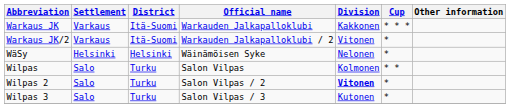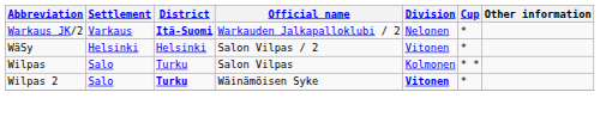- row: Warkaus JK | Varkaus | Itä-Suomi | Warkauden Jalkapalloklubi | Kakkonen | * * *
Warkaus JK/2 | District: normal -> bold
Warkaus JK/2 | Division: Vitonen -> Nelonen
WäSy | Official name: Wäinämöisen Syke -> Salon Vilpas / 2
WäSy | Division: Nelonen -> Vitonen
Wilpas 2 | District: normal -> bold
Wilpas 2 | Official name: Salon Vilpas / 2 -> Wäinämöisen Syke
- row: Wilpas 3 | Salo | Turku | Salon Vilpas / 3 | Kutonen | *
